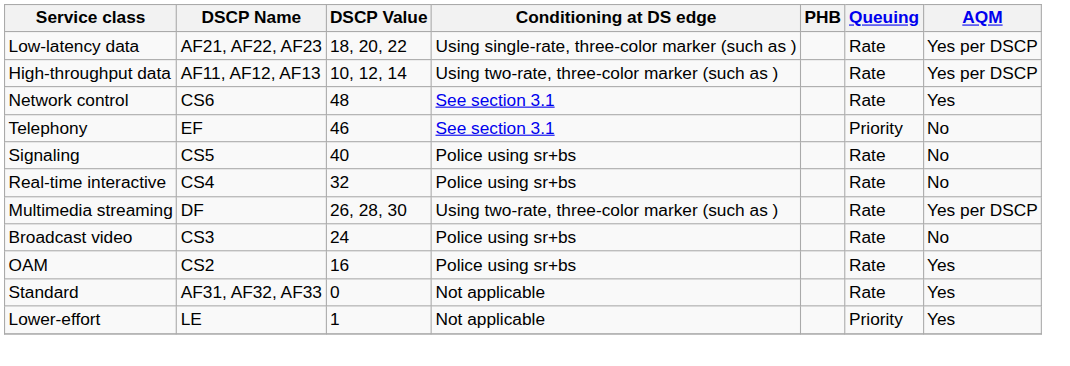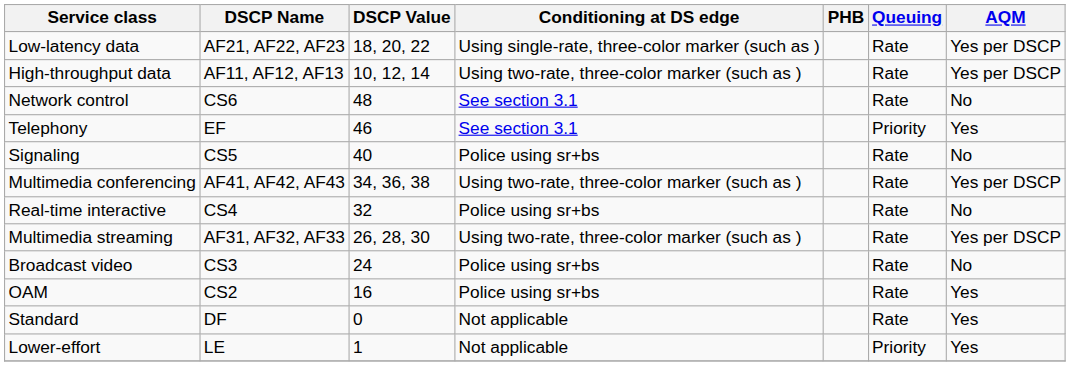Network control | AQM: Yes -> No
Telephony | AQM: No -> Yes
+ row: Multimedia conferencing | AF41, AF42, AF43 | 34, 36, 38 | Using two-rate, three-color marker (such as ) | Rate | Yes per DSCP
Multimedia streaming | DSCP Name: DF -> AF31, AF32, AF33
Standard | DSCP Name: AF31, AF32, AF33 -> DF
